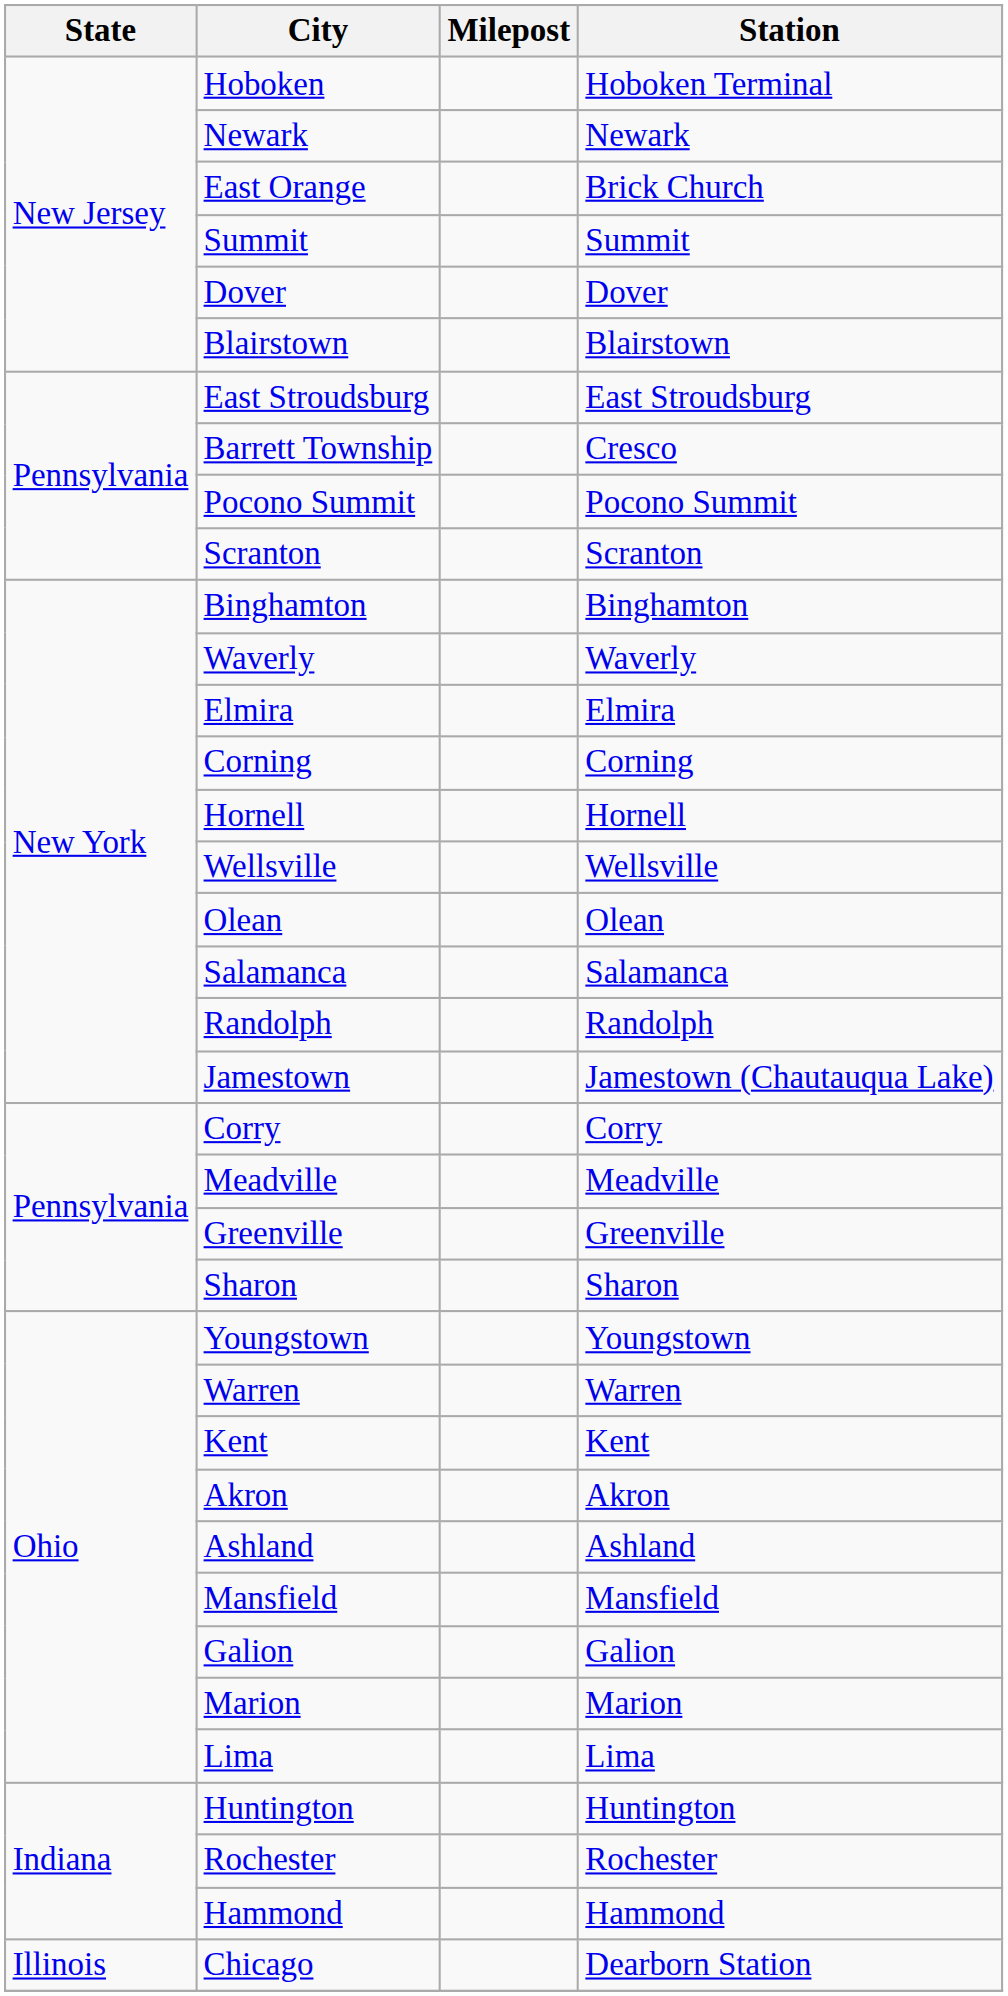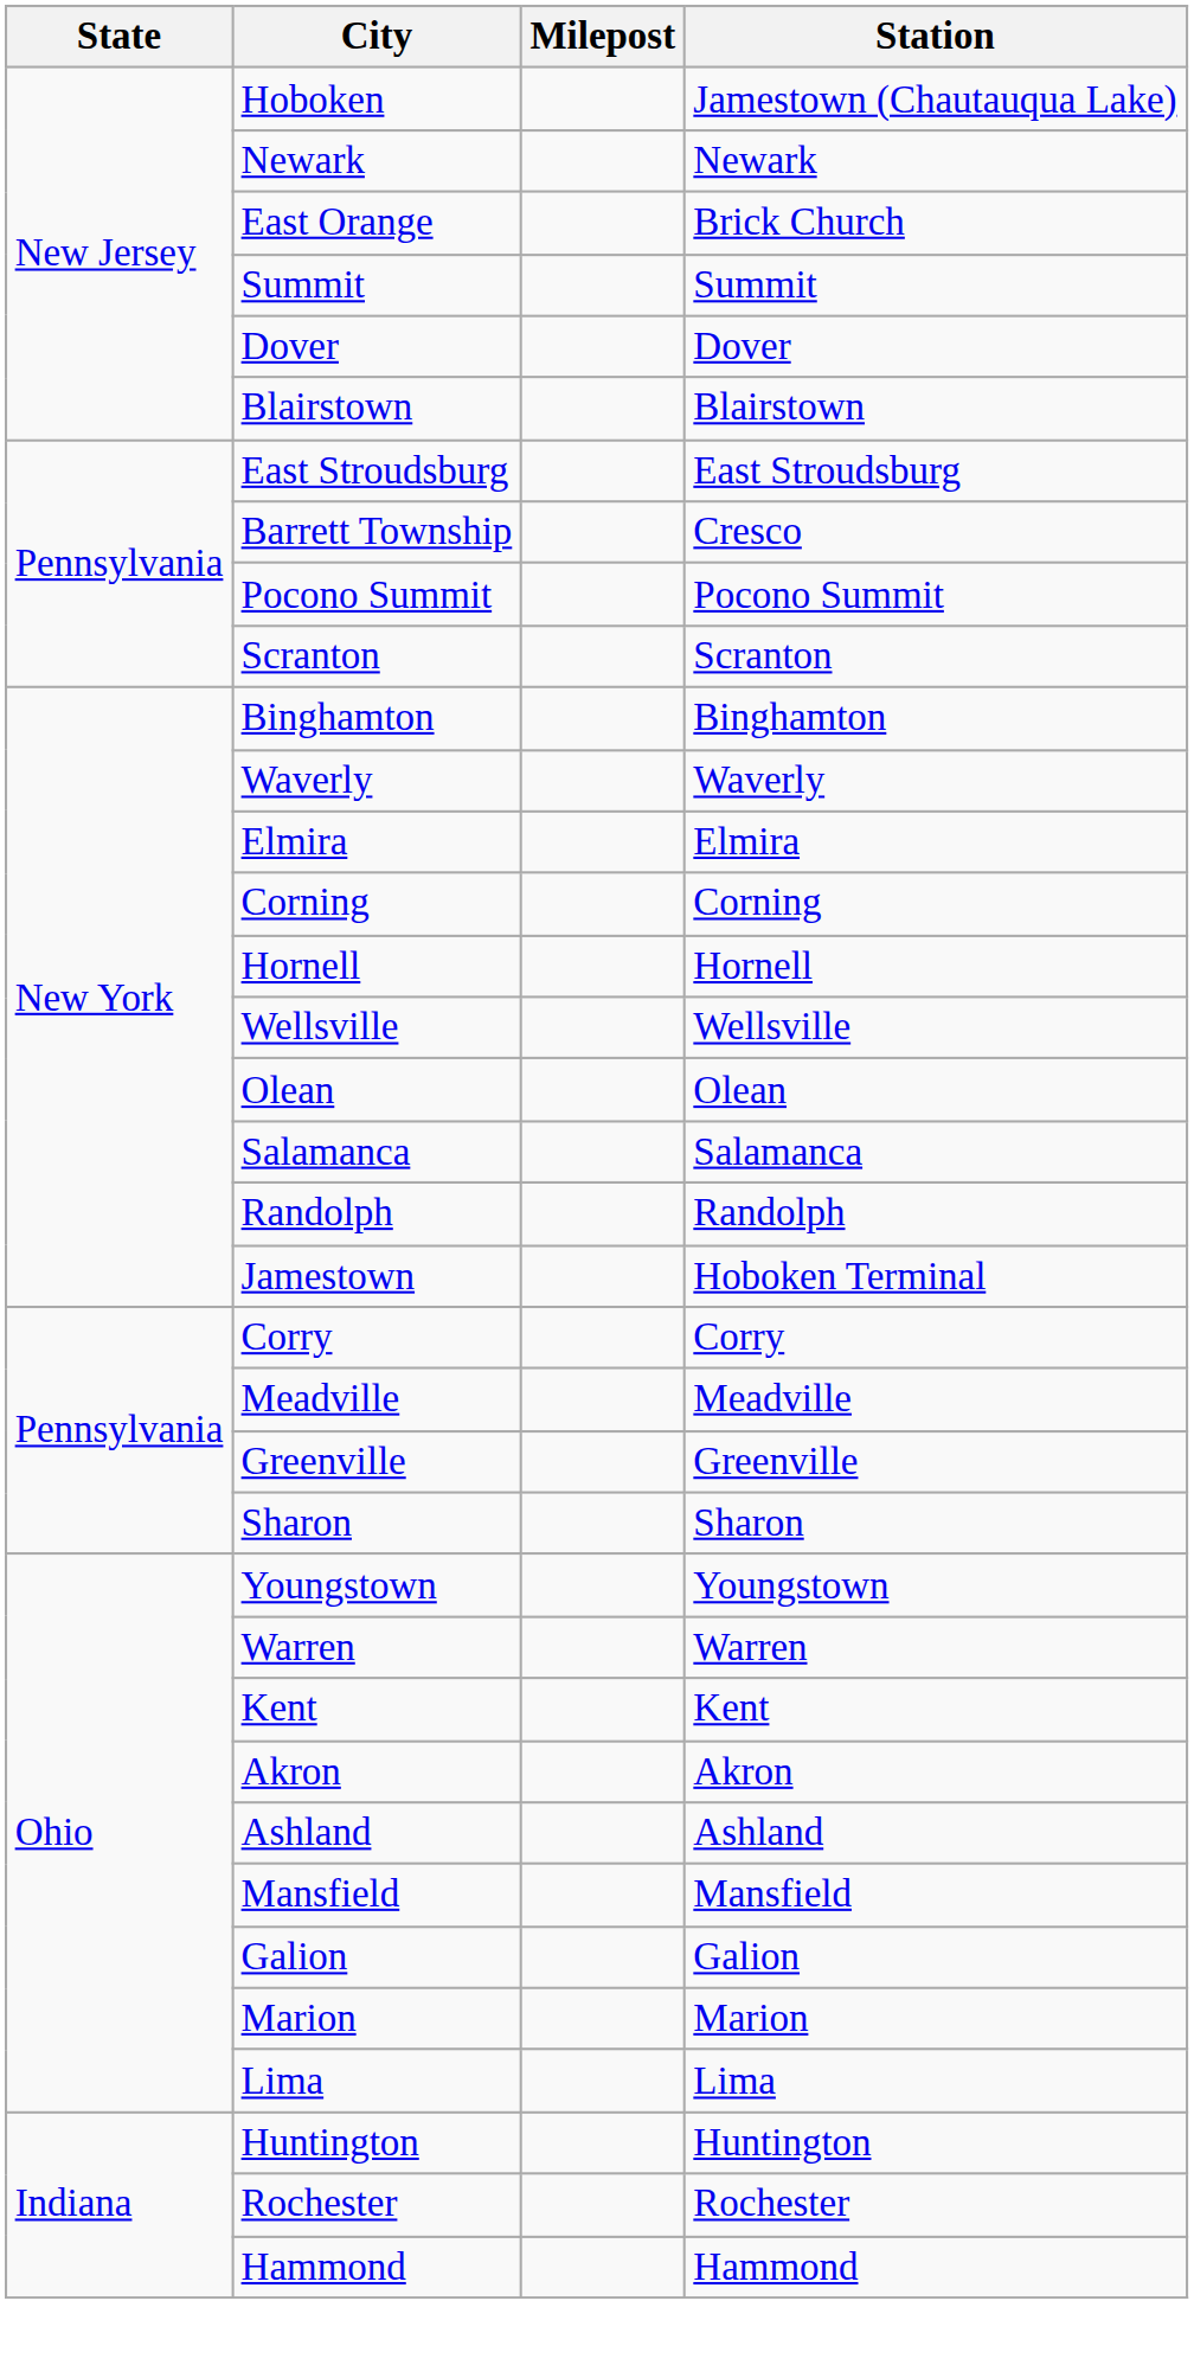Hoboken | Station: Hoboken Terminal -> Jamestown (Chautauqua Lake)
Jamestown | Station: Jamestown (Chautauqua Lake) -> Hoboken Terminal
- row: Illinois | Chicago | Dearborn Station
